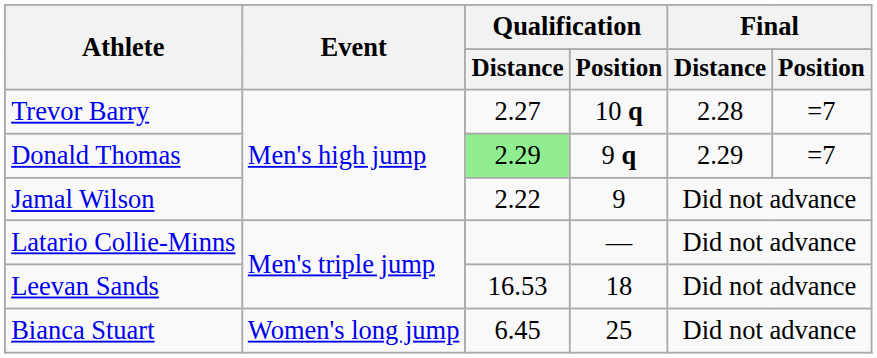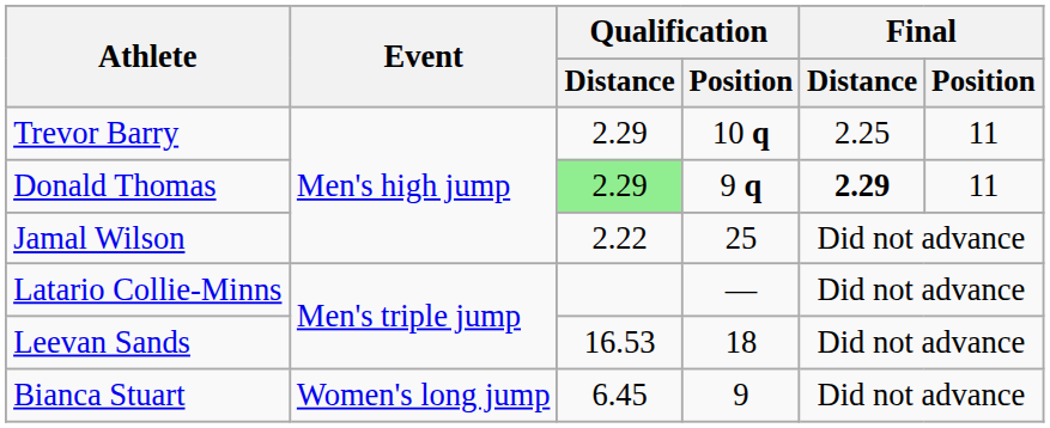Trevor Barry | Qualification / Distance: 2.27 -> 2.29
Trevor Barry | Final / Distance: 2.28 -> 2.25
Trevor Barry | Final / Position: =7 -> 11
Donald Thomas | Final / Distance: normal -> bold
Donald Thomas | Final / Position: =7 -> 11
Jamal Wilson | Qualification / Position: 9 -> 25
Bianca Stuart | Qualification / Position: 25 -> 9
